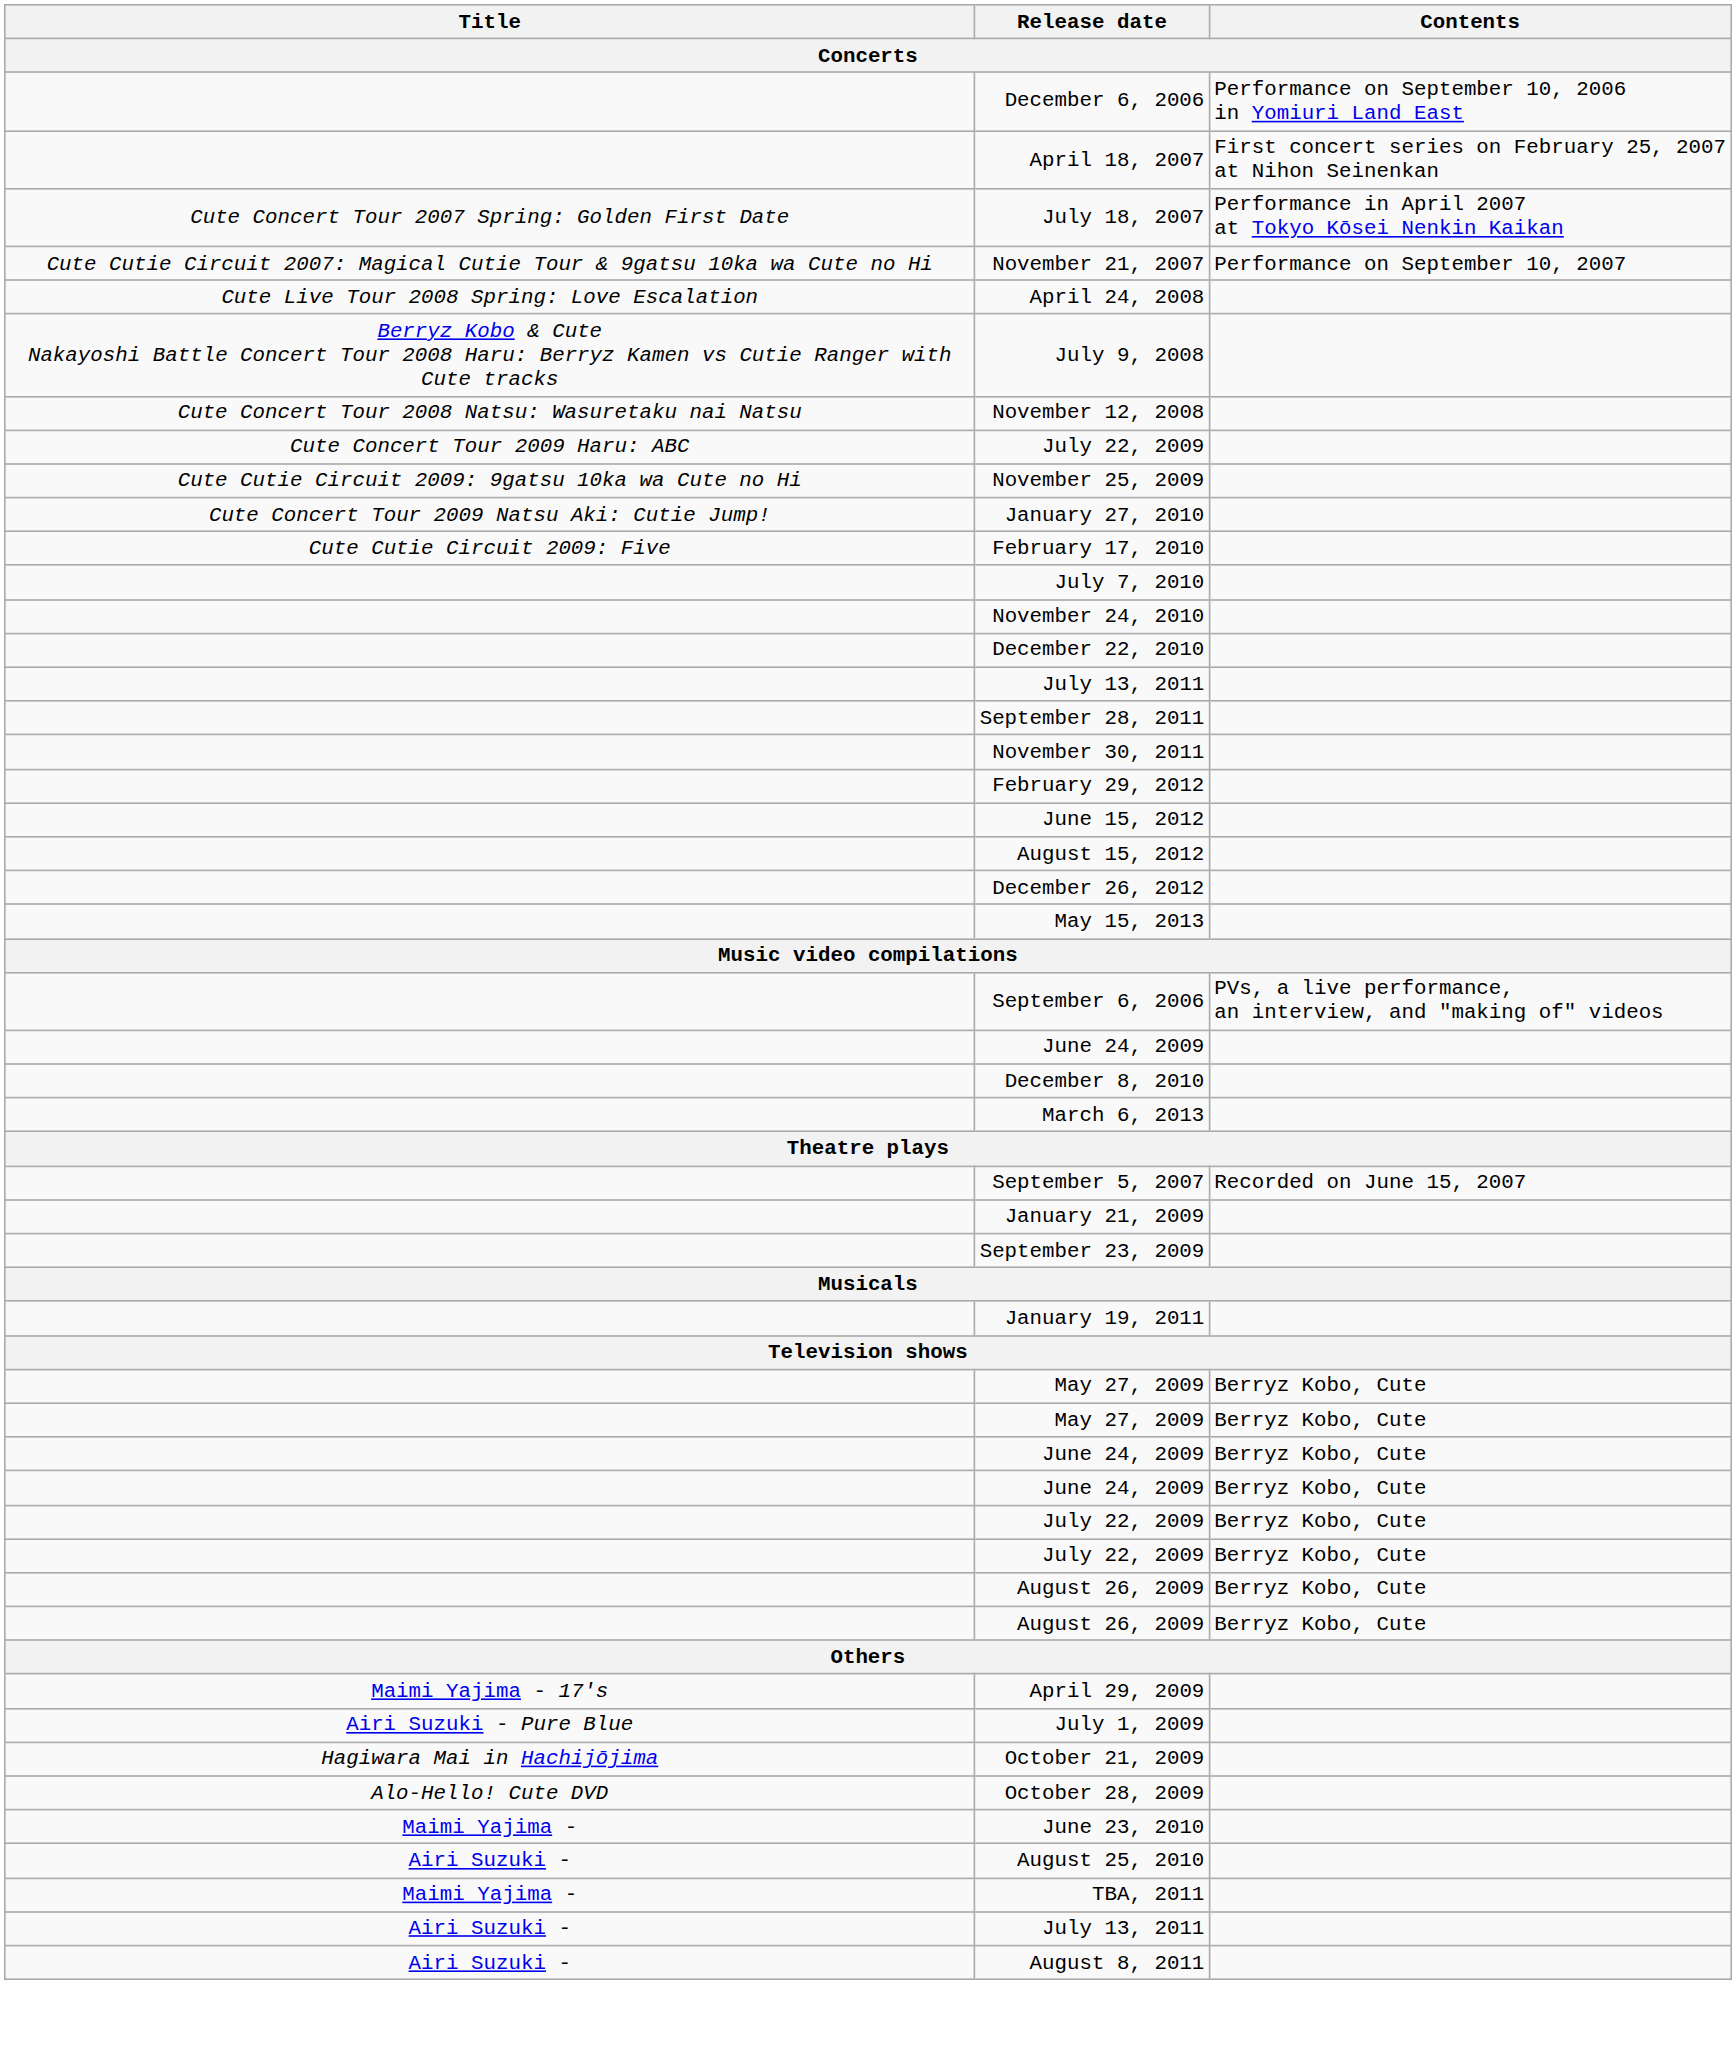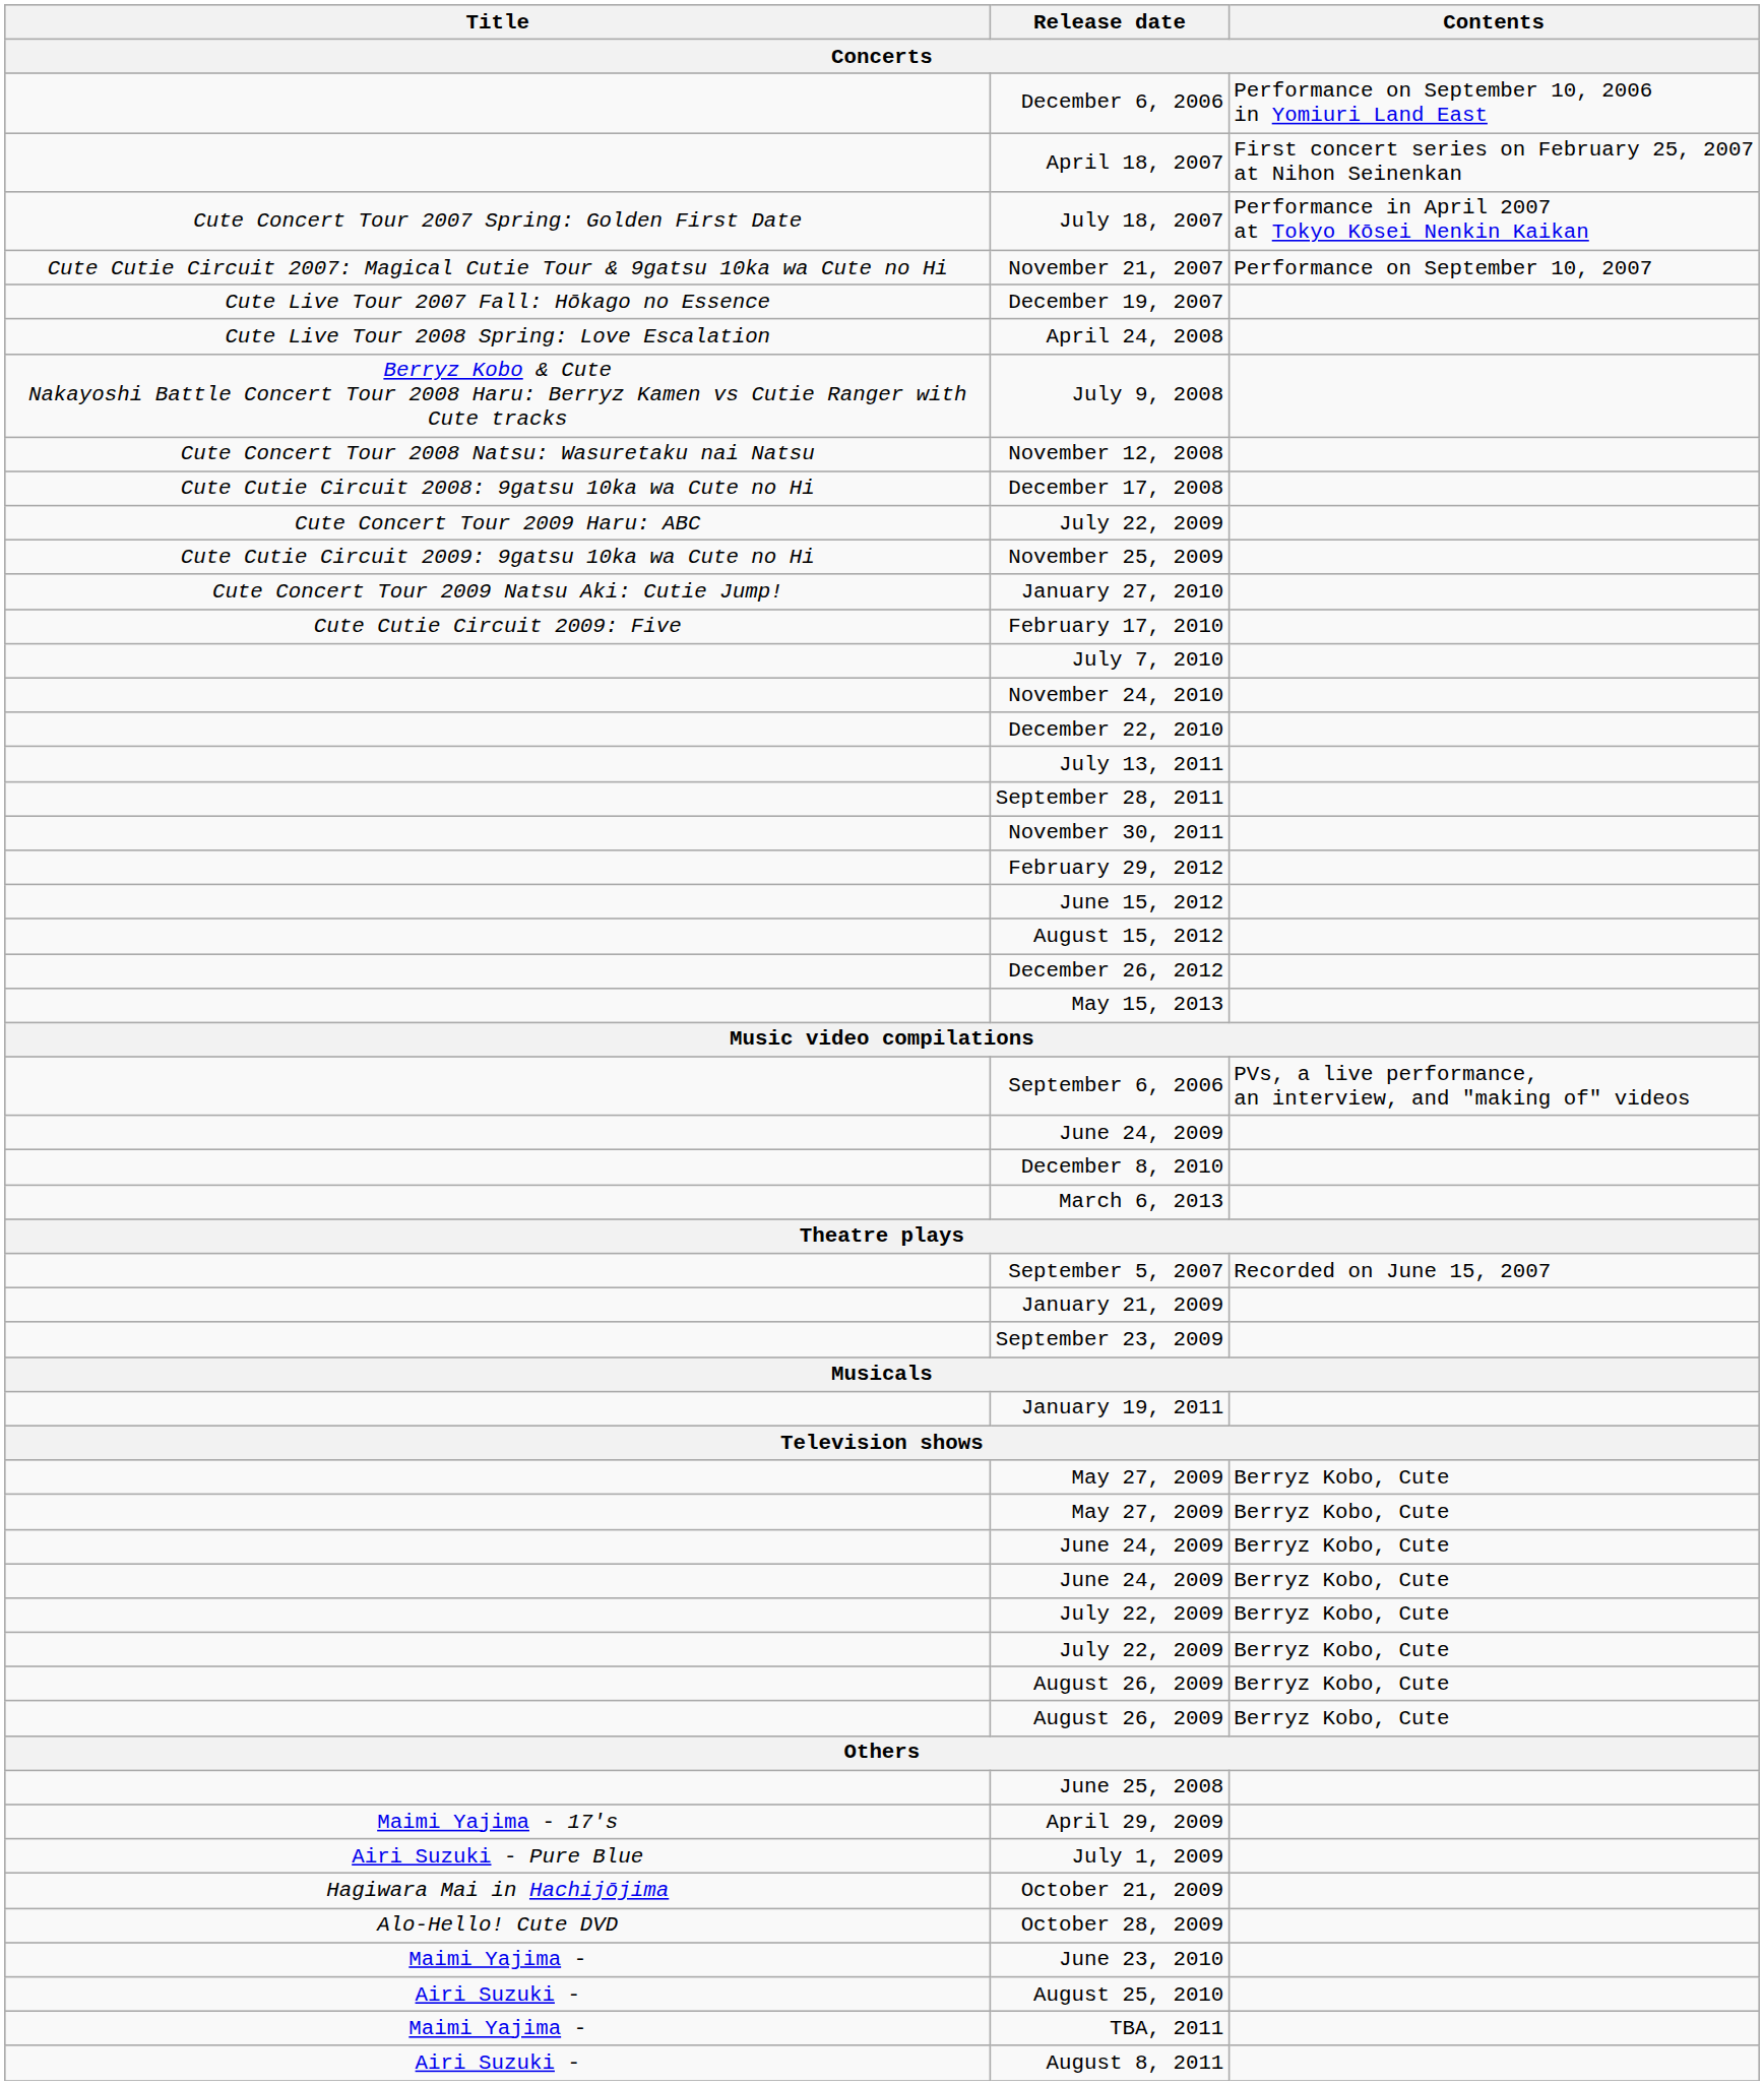+ row: Cute Live Tour 2007 Fall: Hōkago no Essence | December 19, 2007
+ row: Cute Cutie Circuit 2008: 9gatsu 10ka wa Cute no Hi | December 17, 2008
+ row: June 25, 2008
- row: Airi Suzuki - | July 13, 2011
